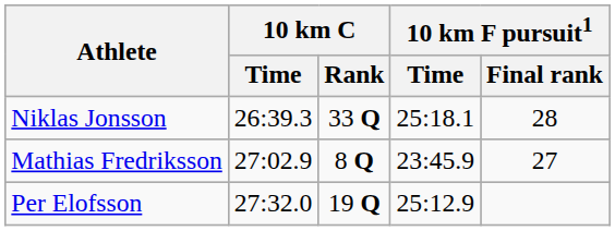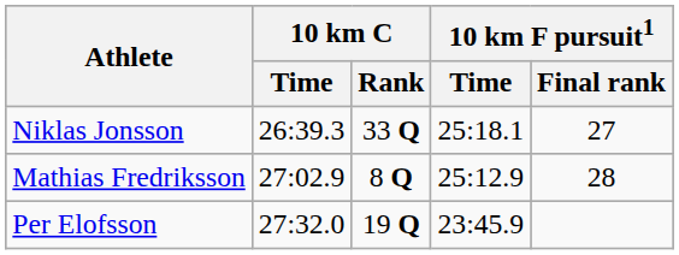Niklas Jonsson | 10 km F pursuit1 / Final rank: 28 -> 27
Mathias Fredriksson | 10 km F pursuit1 / Time: 23:45.9 -> 25:12.9
Mathias Fredriksson | 10 km F pursuit1 / Final rank: 27 -> 28
Per Elofsson | 10 km F pursuit1 / Time: 25:12.9 -> 23:45.9
